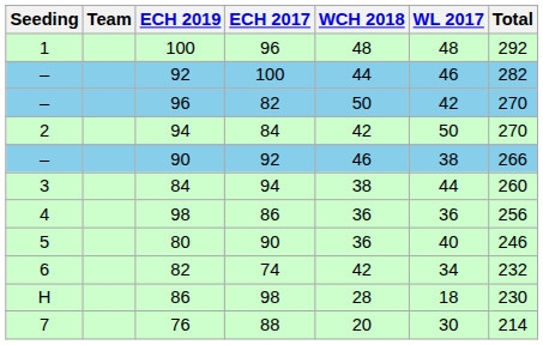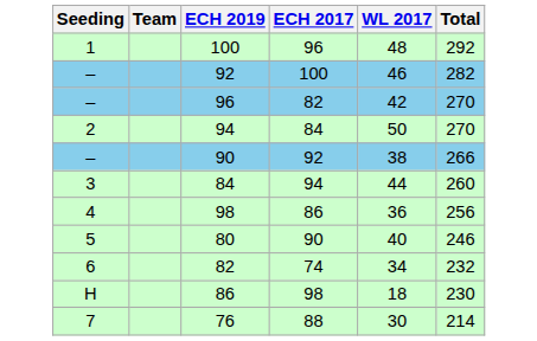- column: WCH 2018 | 48 | 44 | 50 | 42 | 46 | 38 | 36 | 36 | 42 | 28 | 20
